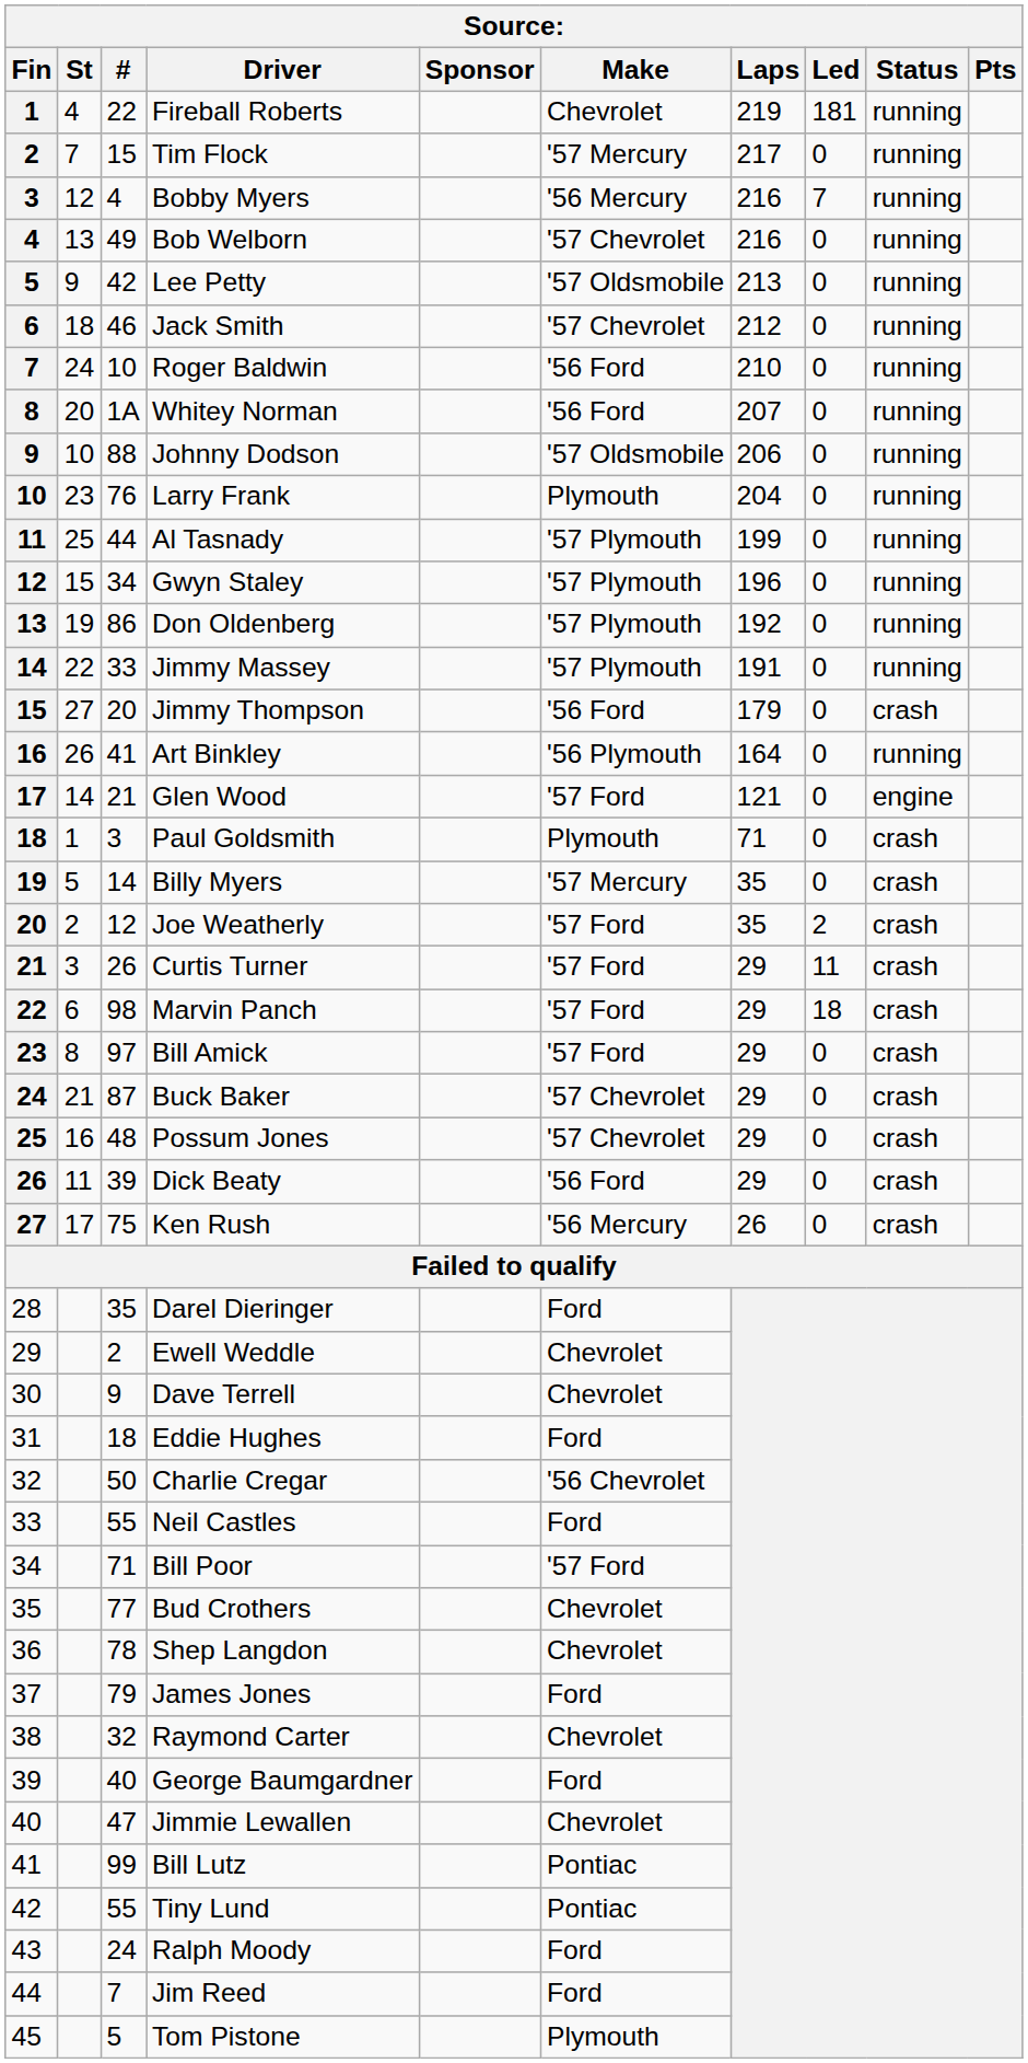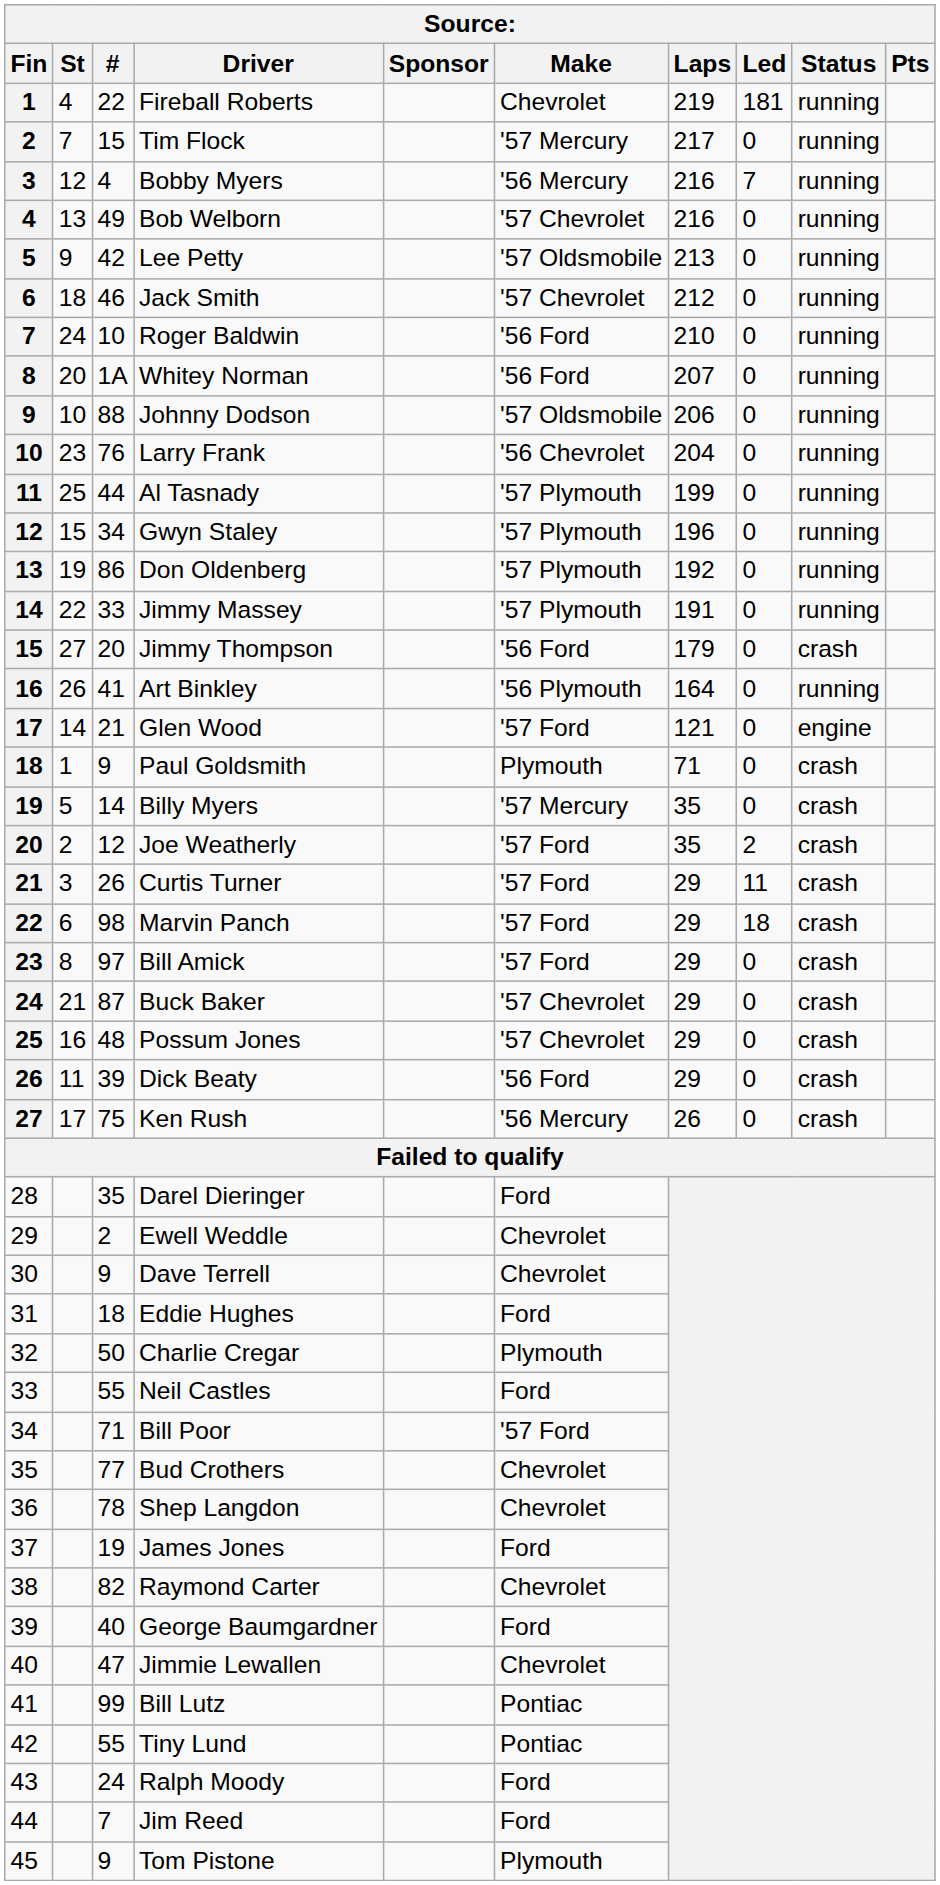Larry Frank | Make: Plymouth -> '56 Chevrolet
Paul Goldsmith | #: 3 -> 9
Charlie Cregar | Make: '56 Chevrolet -> Plymouth
James Jones | #: 79 -> 19
Raymond Carter | #: 32 -> 82
Tom Pistone | #: 5 -> 9
